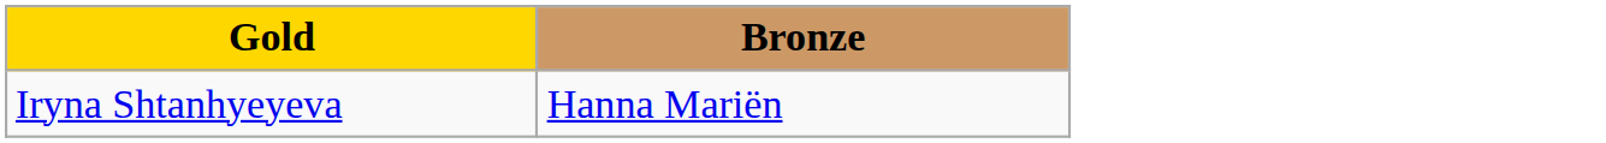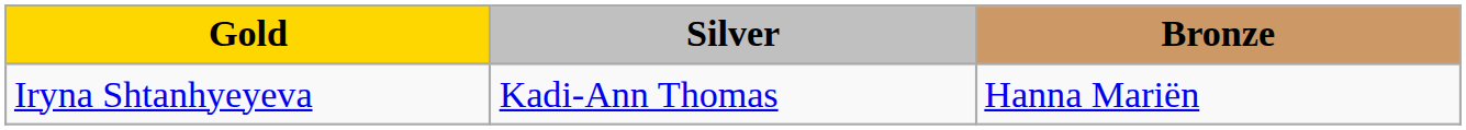+ column: Silver | Kadi-Ann Thomas
